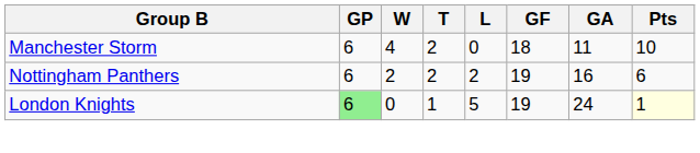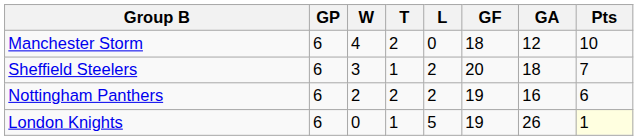Manchester Storm | GA: 11 -> 12
+ row: Sheffield Steelers | 6 | 3 | 1 | 2 | 20 | 18 | 7
London Knights | GP: lightgreen background -> no background
London Knights | GA: 24 -> 26
